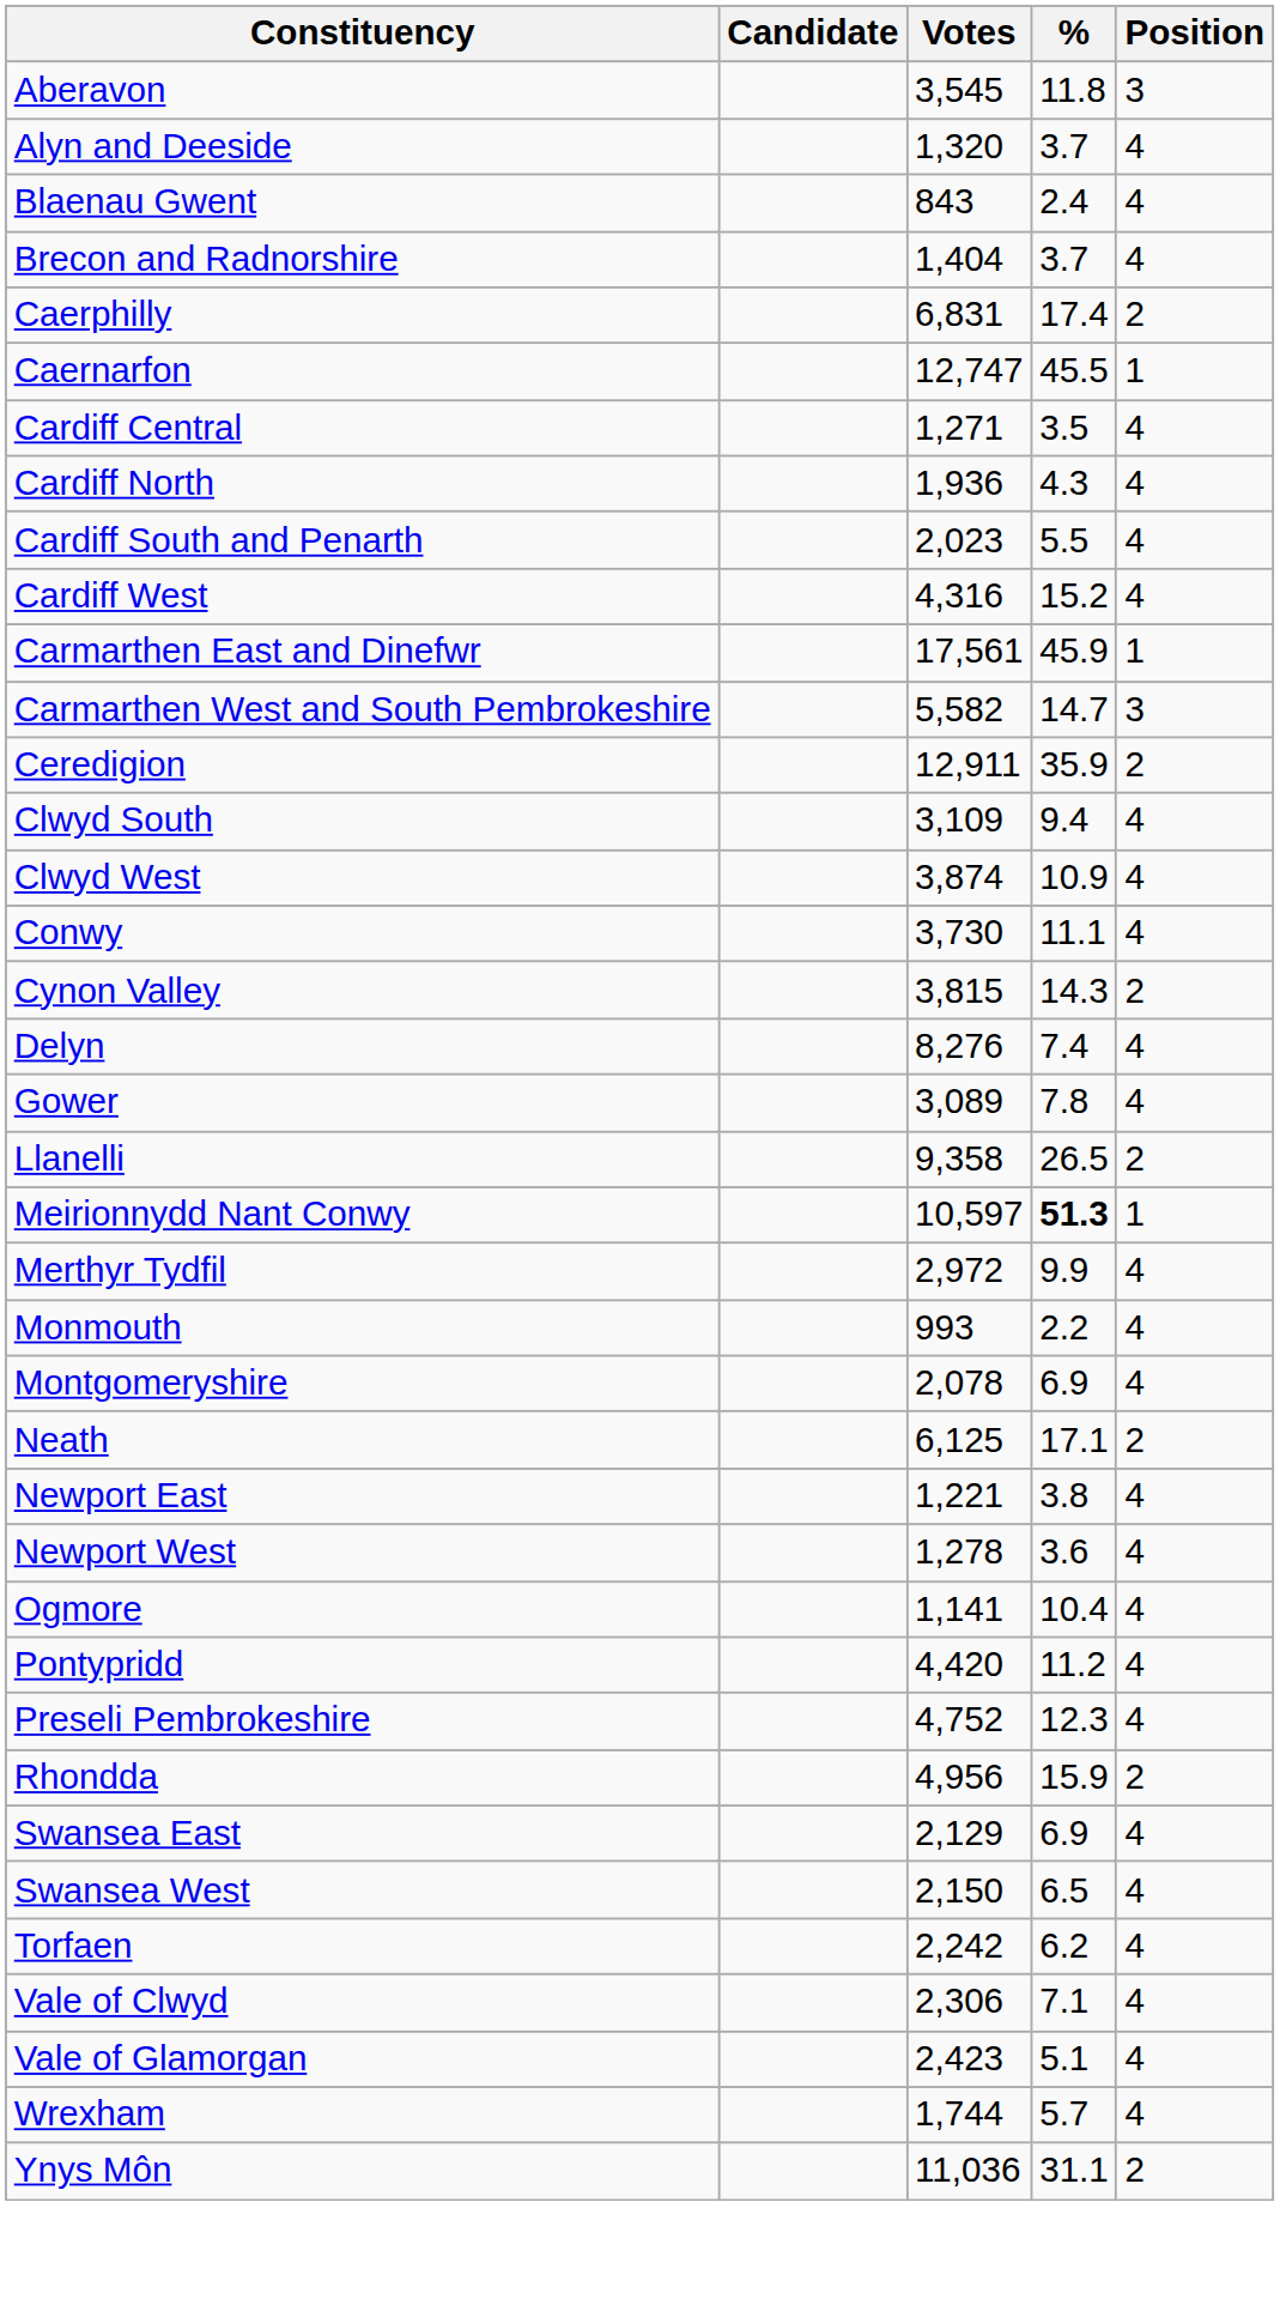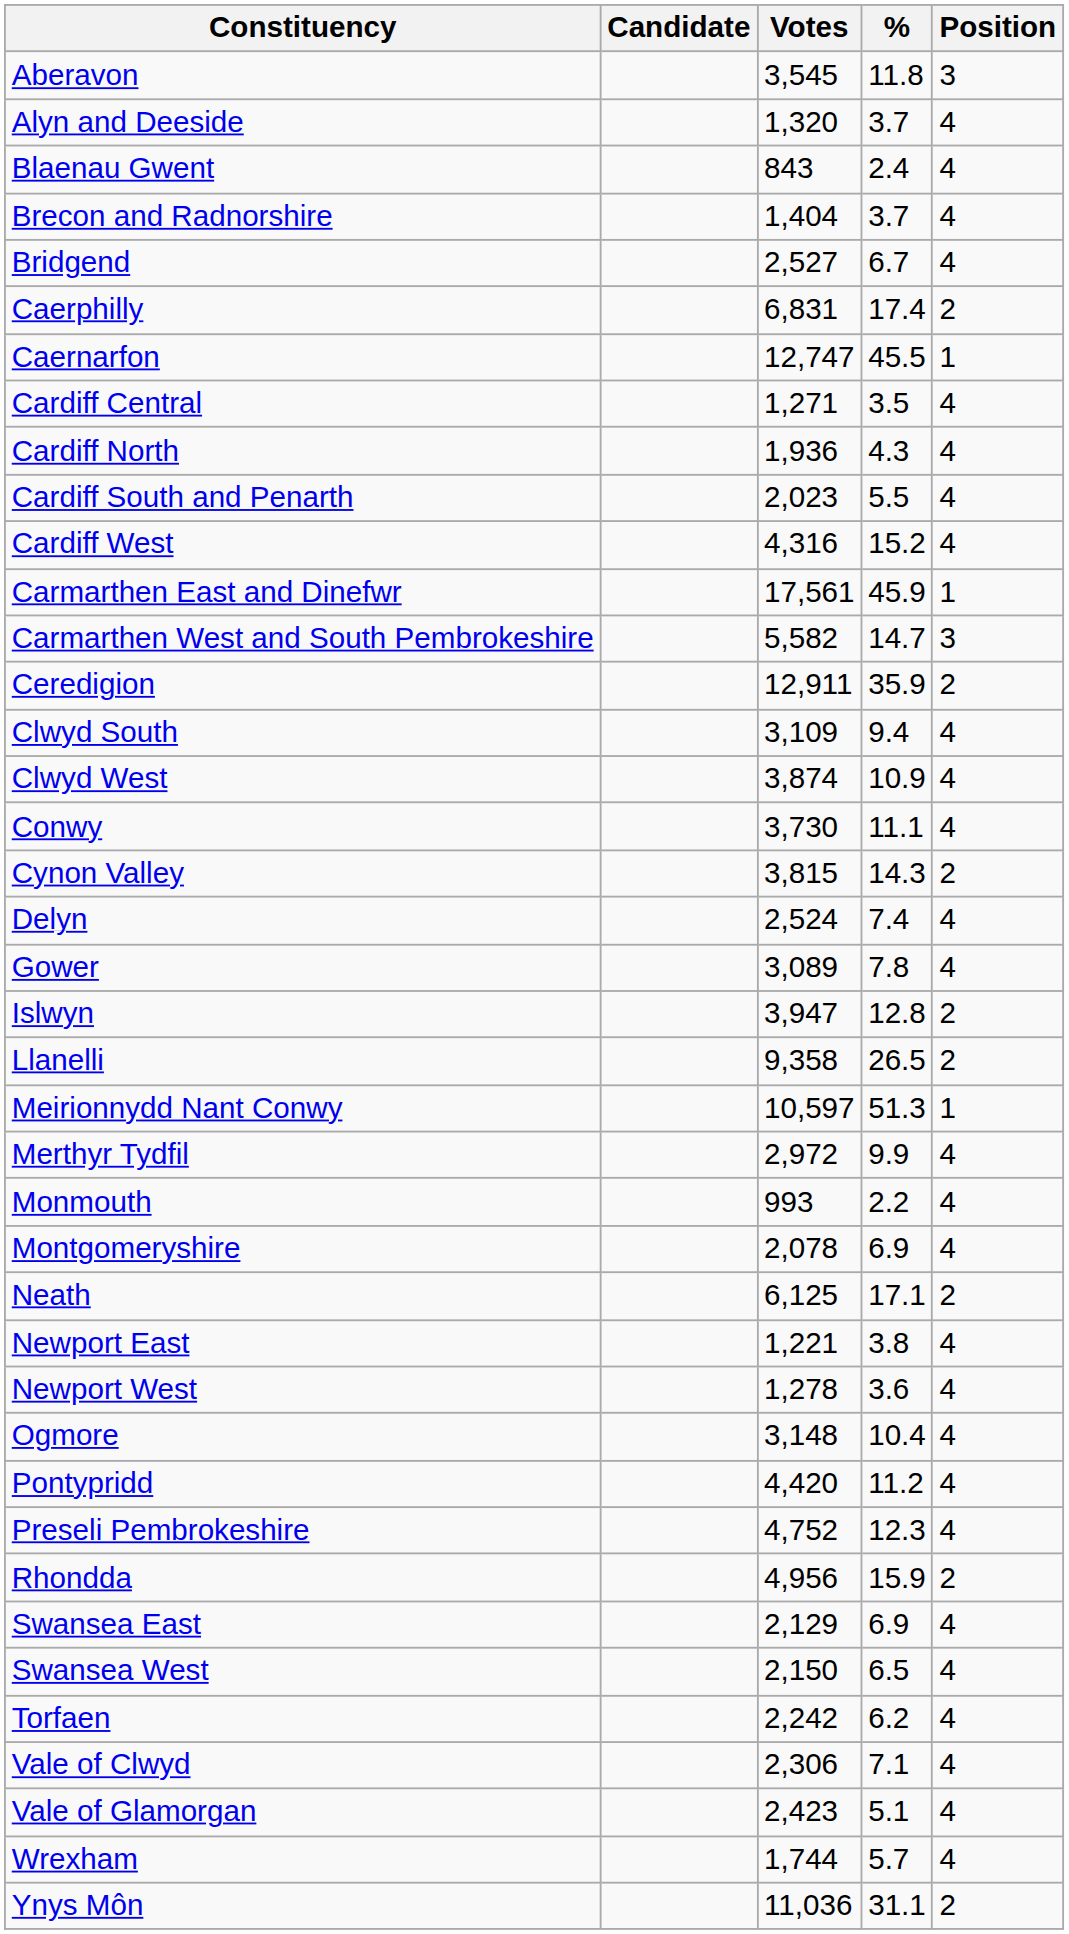+ row: Bridgend | 2,527 | 6.7 | 4
Delyn | Votes: 8,276 -> 2,524
+ row: Islwyn | 3,947 | 12.8 | 2
Meirionnydd Nant Conwy | %: bold -> normal
Ogmore | Votes: 1,141 -> 3,148
